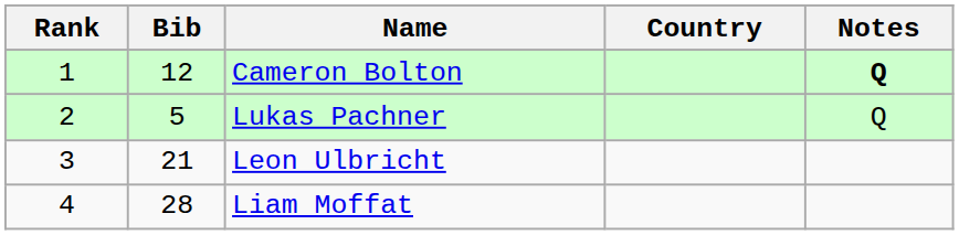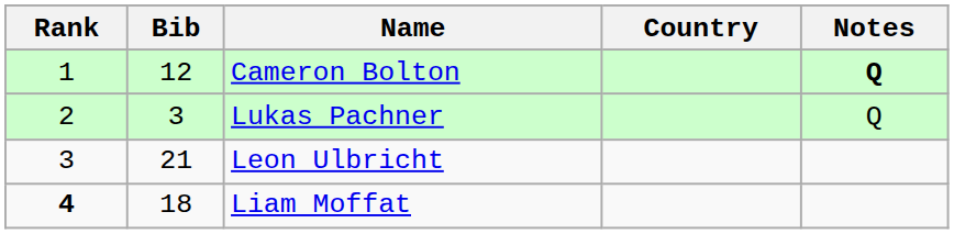Lukas Pachner | Bib: 5 -> 3
Liam Moffat | Rank: normal -> bold
Liam Moffat | Bib: 28 -> 18
